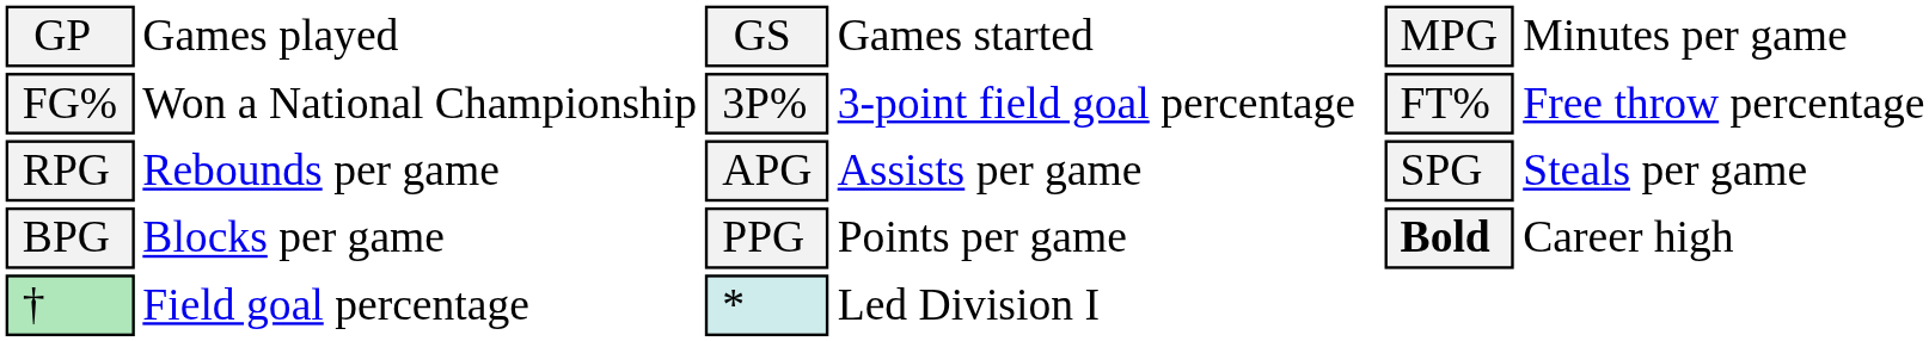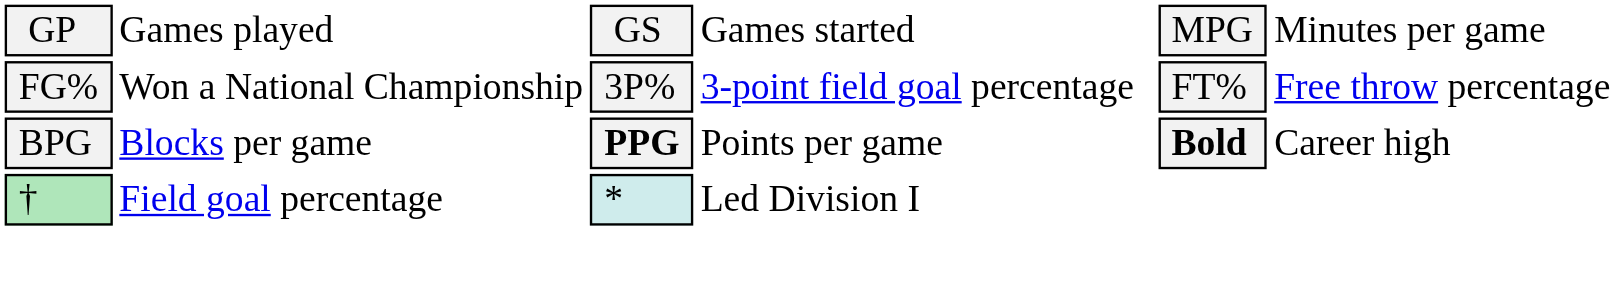- row: RPG | Rebounds per game | APG | Assists per game | SPG | Steals per game
BPG | column 3: normal -> bold
